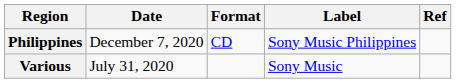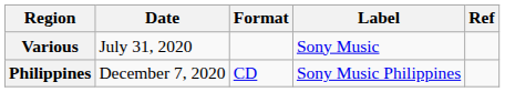rows swapped: Various <-> Philippines
